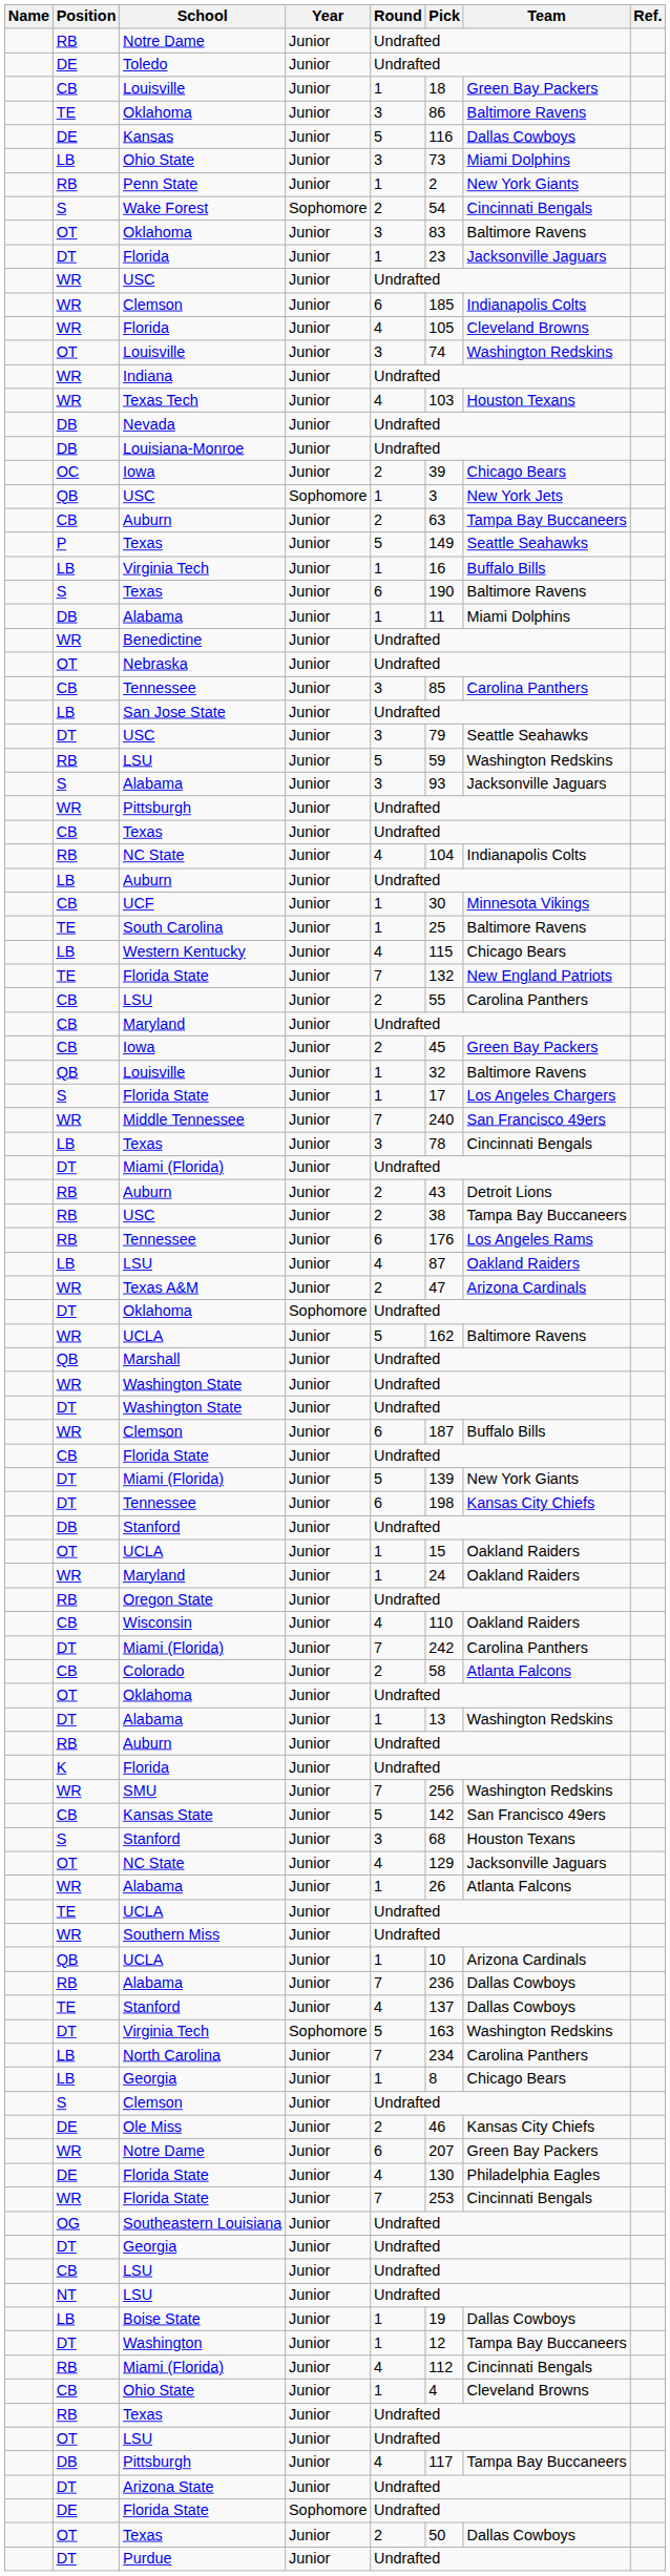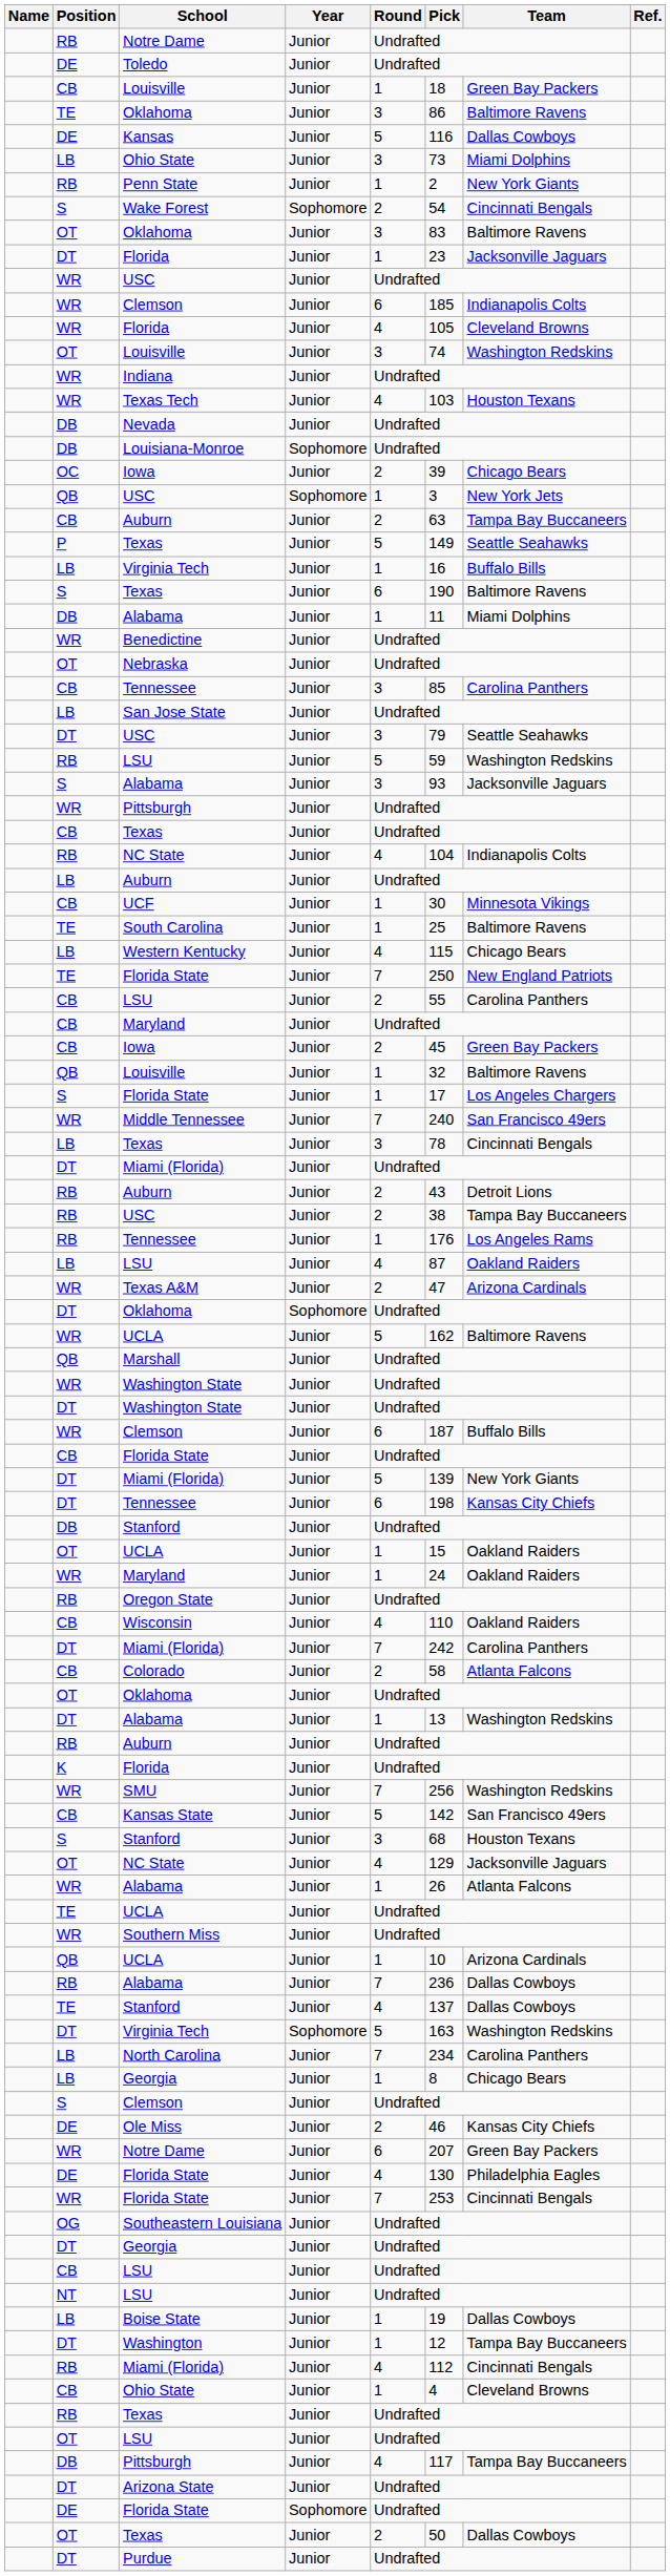Louisiana-Monroe | Year: Junior -> Sophomore
TE / Florida State | Pick: 132 -> 250
RB / Tennessee | Round: 6 -> 1
